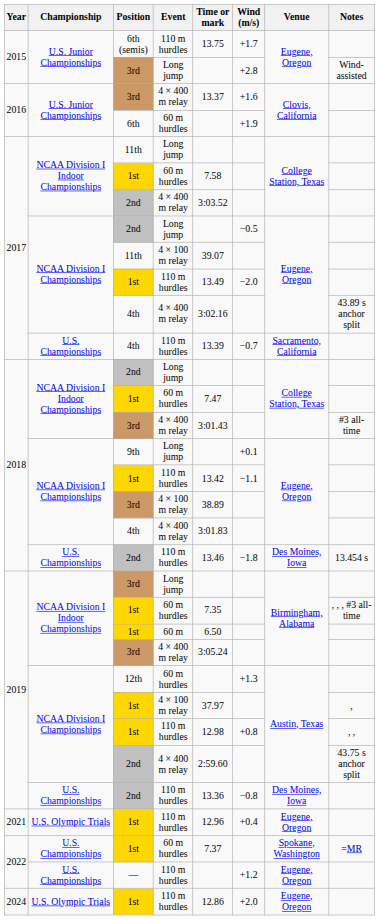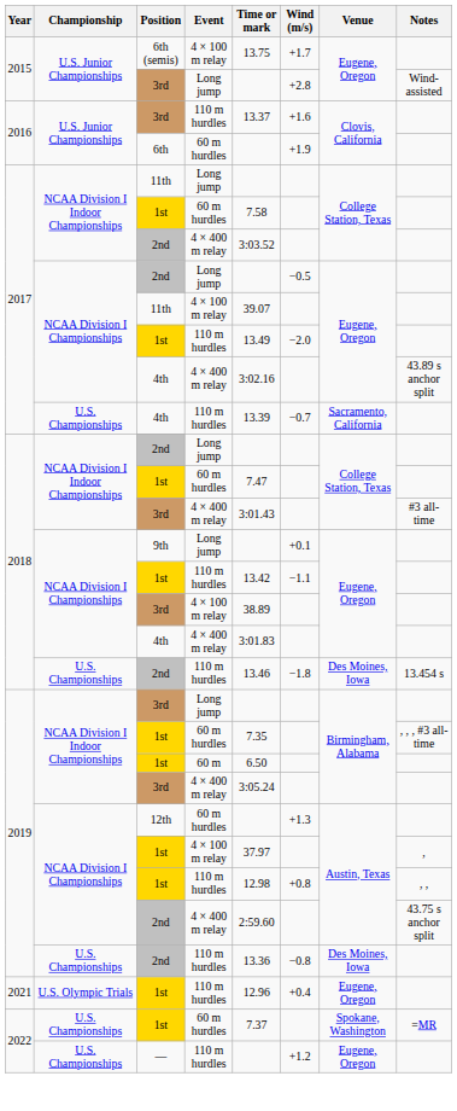6th (semis) | Event: 110 m hurdles -> 4 × 100 m relay
2016 / 3rd | Event: 4 × 400 m relay -> 110 m hurdles
- row: 2024 | U.S. Olympic Trials | 1st | 110 m hurdles | 12.86 | +2.0 | Eugene, Oregon
